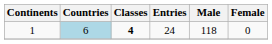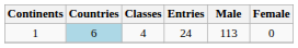1 | Classes: bold -> normal
1 | Male: 118 -> 113
